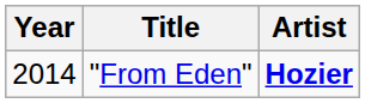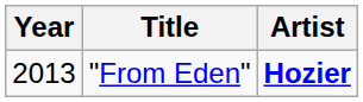"From Eden" | Year: 2014 -> 2013
